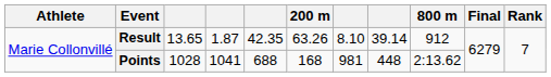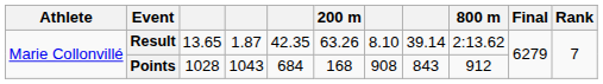Result | 800 m: 912 -> 2:13.62
Points | column 4: 1041 -> 1043
Points | column 5: 688 -> 684
Points | column 7: 981 -> 908
Points | column 8: 448 -> 843
Points | 800 m: 2:13.62 -> 912
